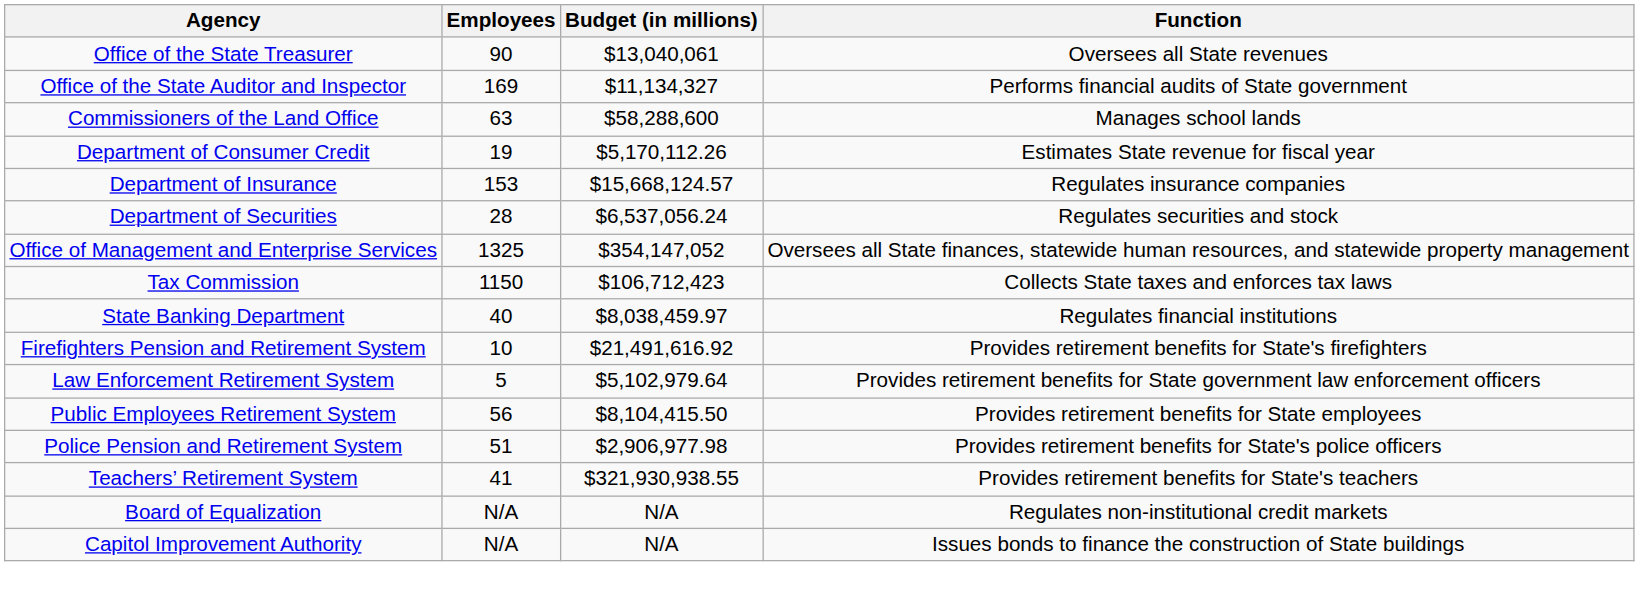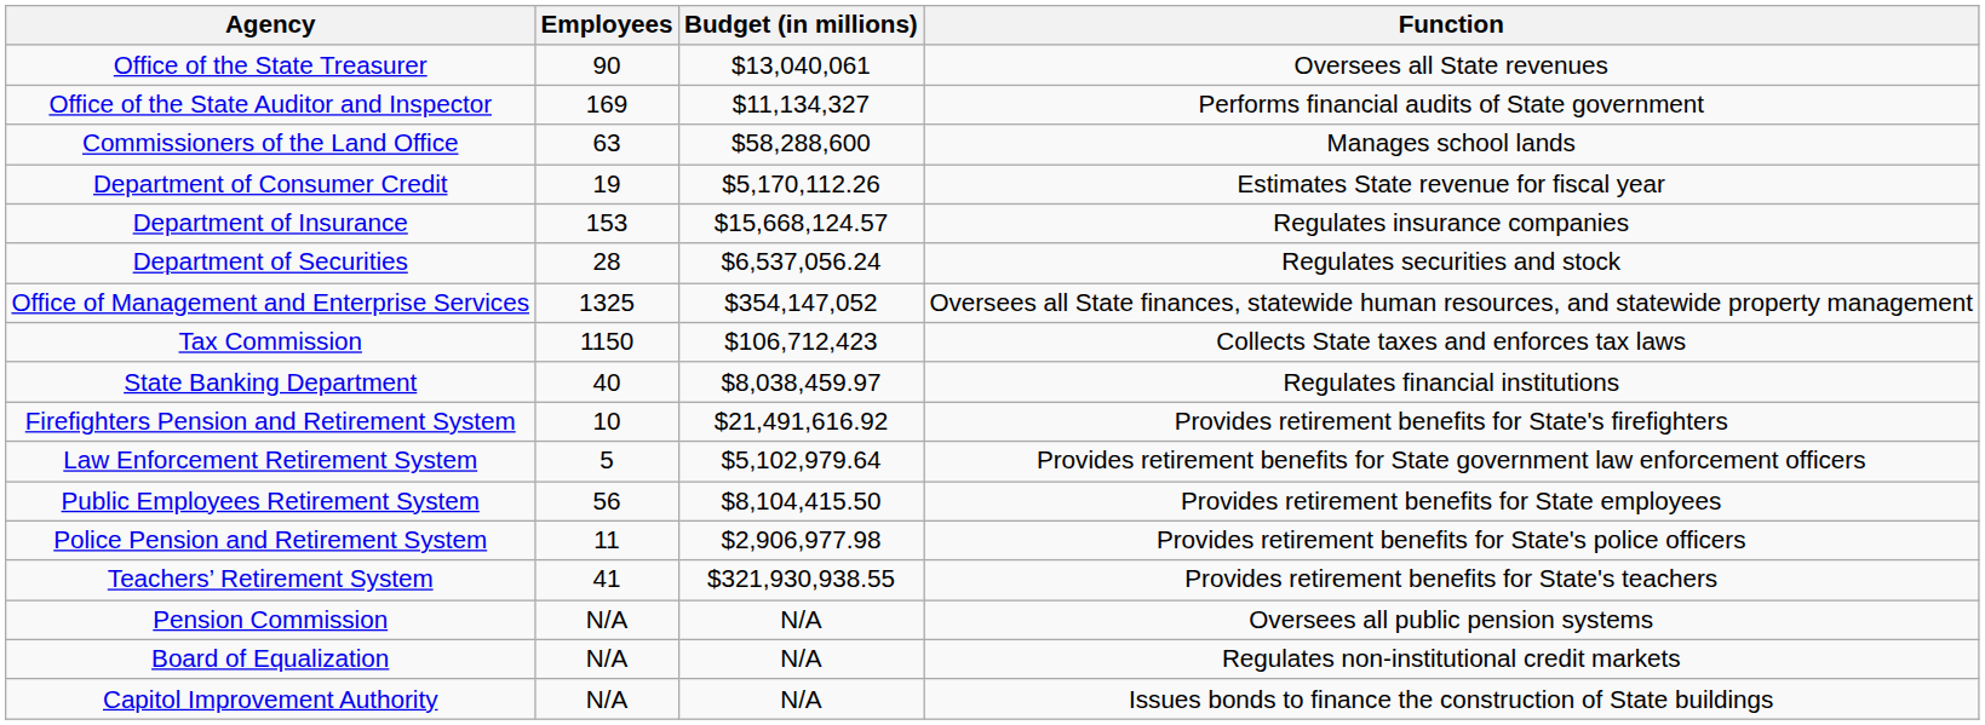Police Pension and Retirement System | Employees: 51 -> 11
+ row: Pension Commission | N/A | N/A | Oversees all public pension systems
